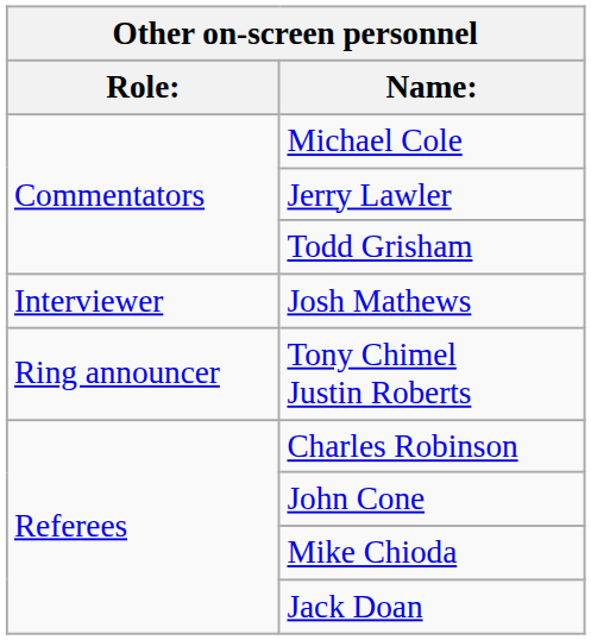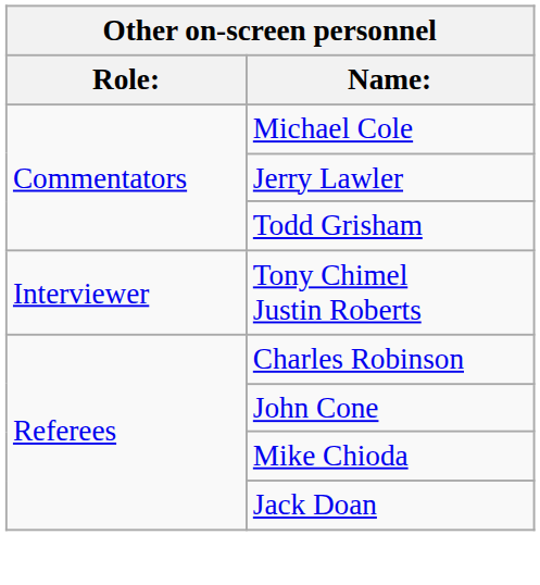- row: Interviewer | Josh Mathews
Tony Chimel Justin Roberts | Role:: Ring announcer -> Interviewer
